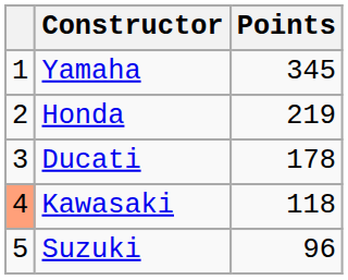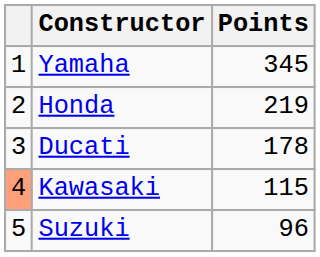Kawasaki | Points: 118 -> 115
